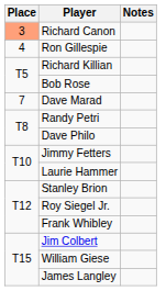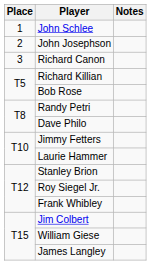+ row: 1 | John Schlee
+ row: 2 | John Josephson
Richard Canon | Place: lightsalmon background -> no background
- row: 4 | Ron Gillespie
- row: 7 | Dave Marad
